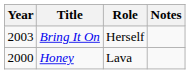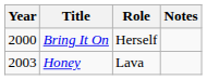Bring It On | Year: 2003 -> 2000
Honey | Year: 2000 -> 2003
